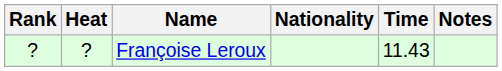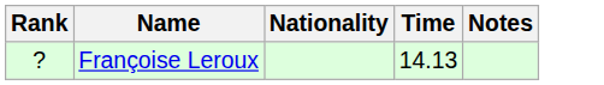- column: Heat | ?
Françoise Leroux | Time: 11.43 -> 14.13
